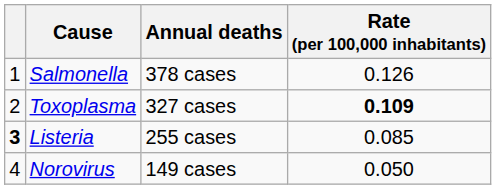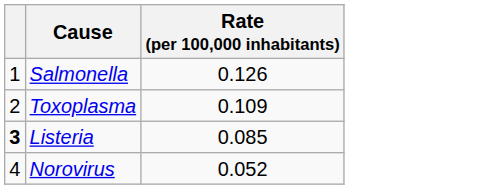- column: Annual deaths | 378 cases | 327 cases | 255 cases | 149 cases
Toxoplasma | Rate (per 100,000 inhabitants): bold -> normal
Norovirus | Rate (per 100,000 inhabitants): 0.050 -> 0.052
